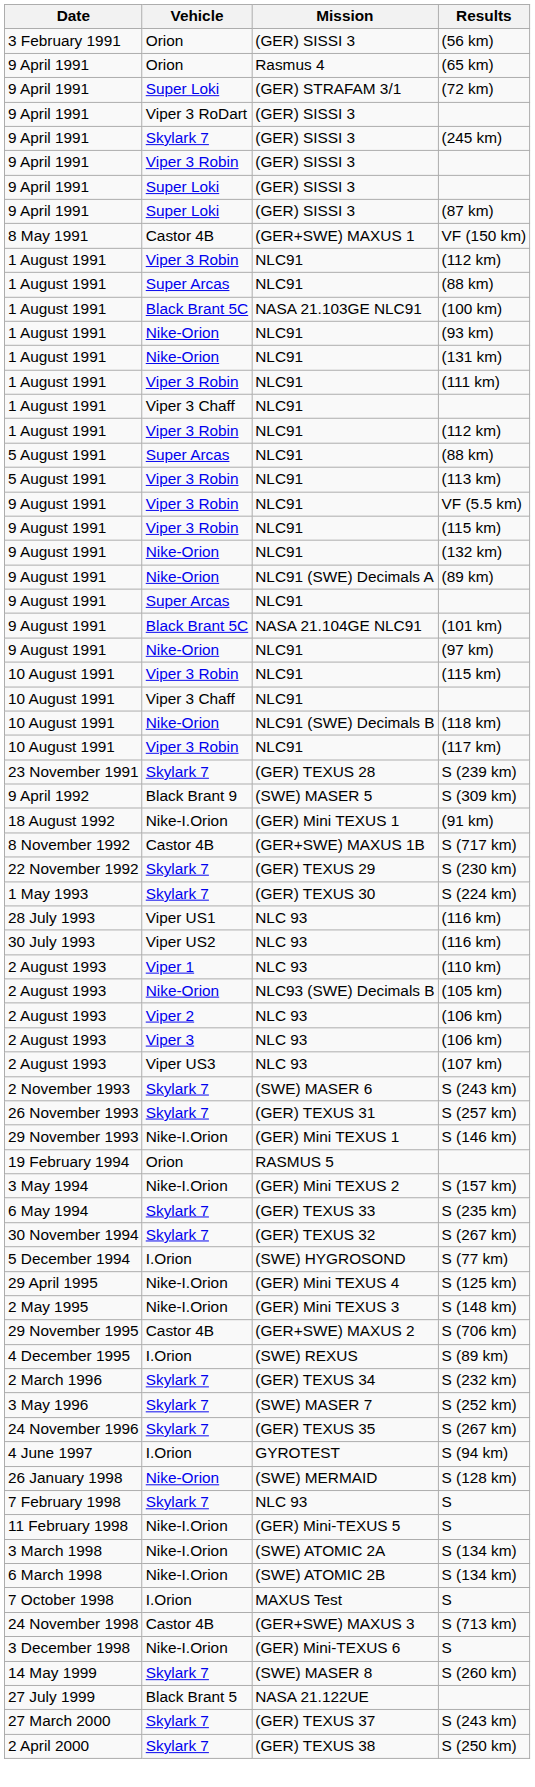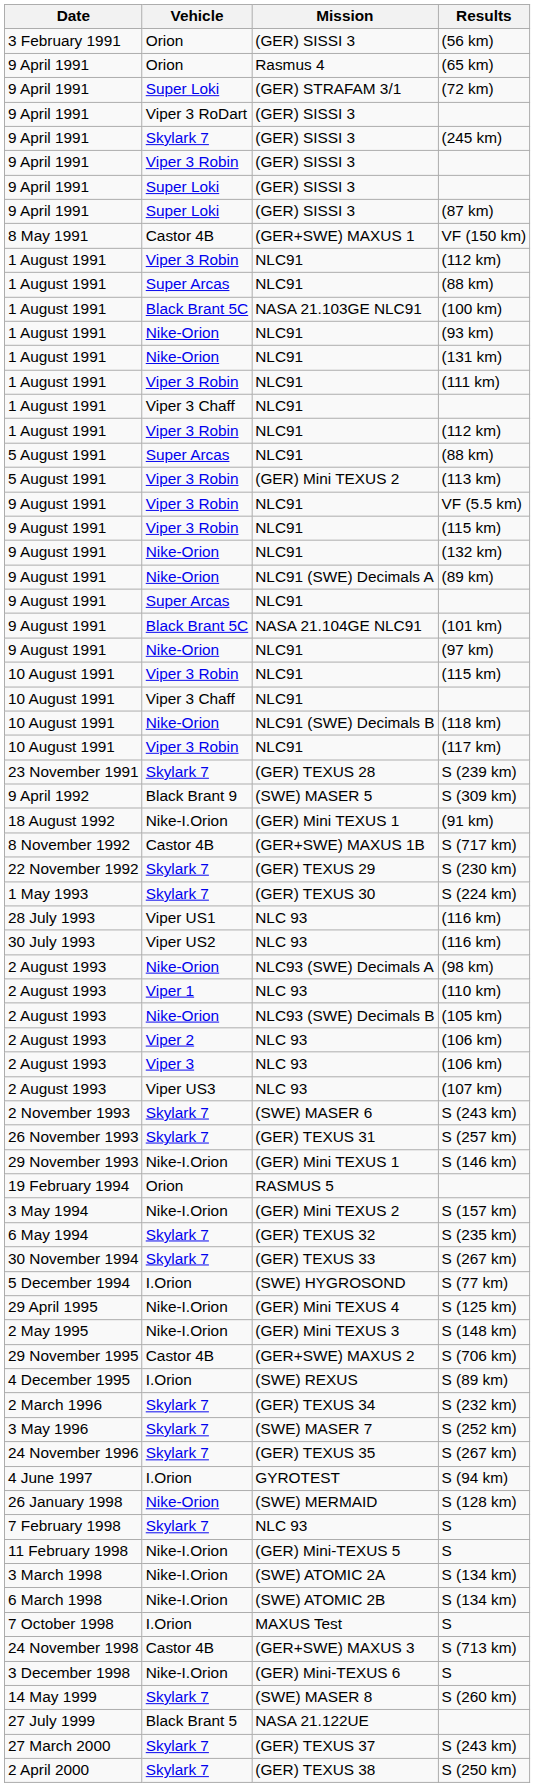(113 km) | Mission: NLC91 -> (GER) Mini TEXUS 2
+ row: 2 August 1993 | Nike-Orion | NLC93 (SWE) Decimals A | (98 km)
S (235 km) | Mission: (GER) TEXUS 33 -> (GER) TEXUS 32
30 November 1994 / S (267 km) | Mission: (GER) TEXUS 32 -> (GER) TEXUS 33
